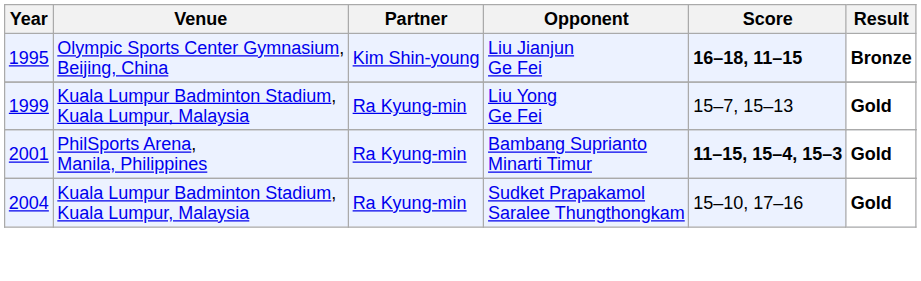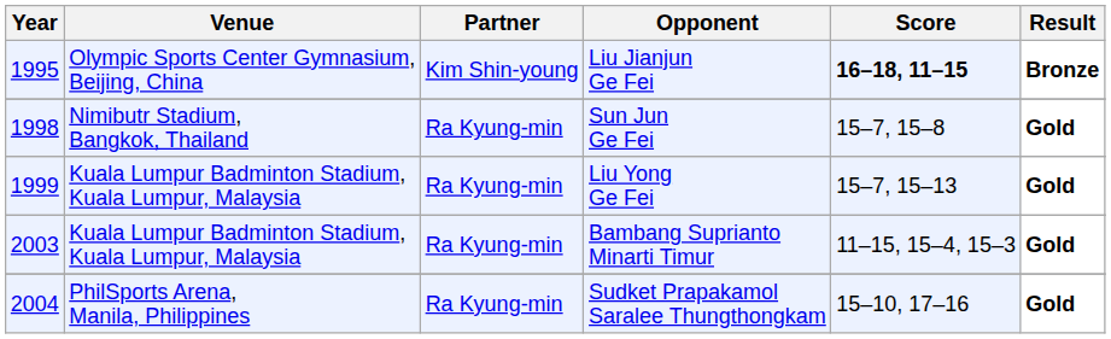+ row: 1998 | Nimibutr Stadium, Bangkok, Thailand | Ra Kyung-min | Sun Jun Ge Fei | 15–7, 15–8 | Gold
Bambang Suprianto Minarti Timur | Year: 2001 -> 2003
Bambang Suprianto Minarti Timur | Venue: PhilSports Arena, Manila, Philippines -> Kuala Lumpur Badminton Stadium, Kuala Lumpur, Malaysia
Bambang Suprianto Minarti Timur | Score: bold -> normal
Sudket Prapakamol Saralee Thungthongkam | Venue: Kuala Lumpur Badminton Stadium, Kuala Lumpur, Malaysia -> PhilSports Arena, Manila, Philippines
